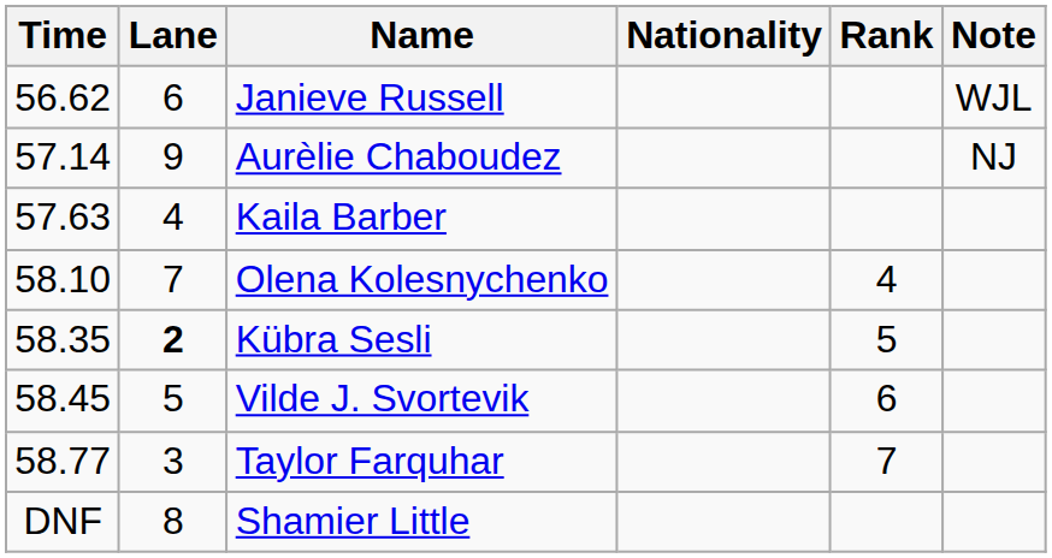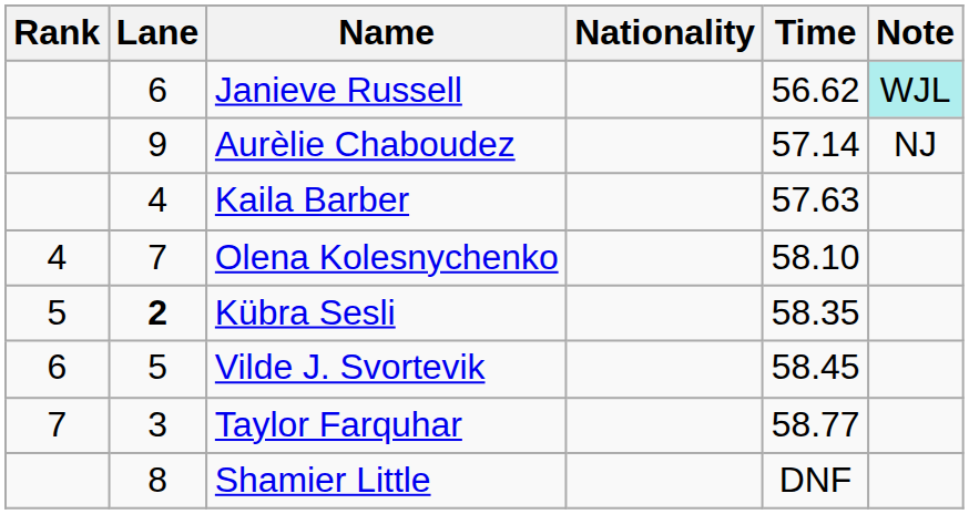columns swapped: Rank <-> Time
Janieve Russell | Note: no background -> paleturquoise background
